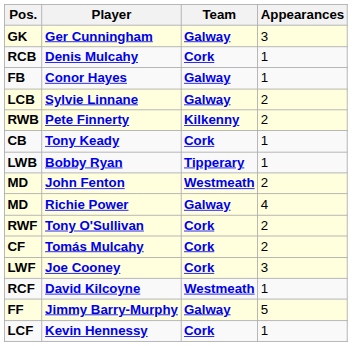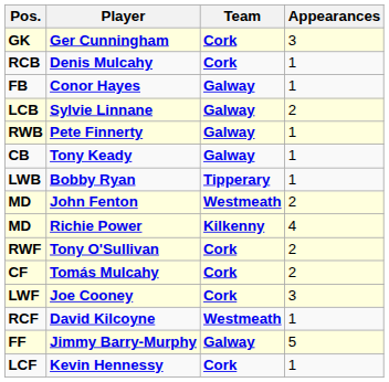Ger Cunningham | Team: Galway -> Cork
Pete Finnerty | Team: Kilkenny -> Galway
Pete Finnerty | Appearances: 2 -> 1
Tony Keady | Team: Cork -> Galway
Richie Power | Team: Galway -> Kilkenny
